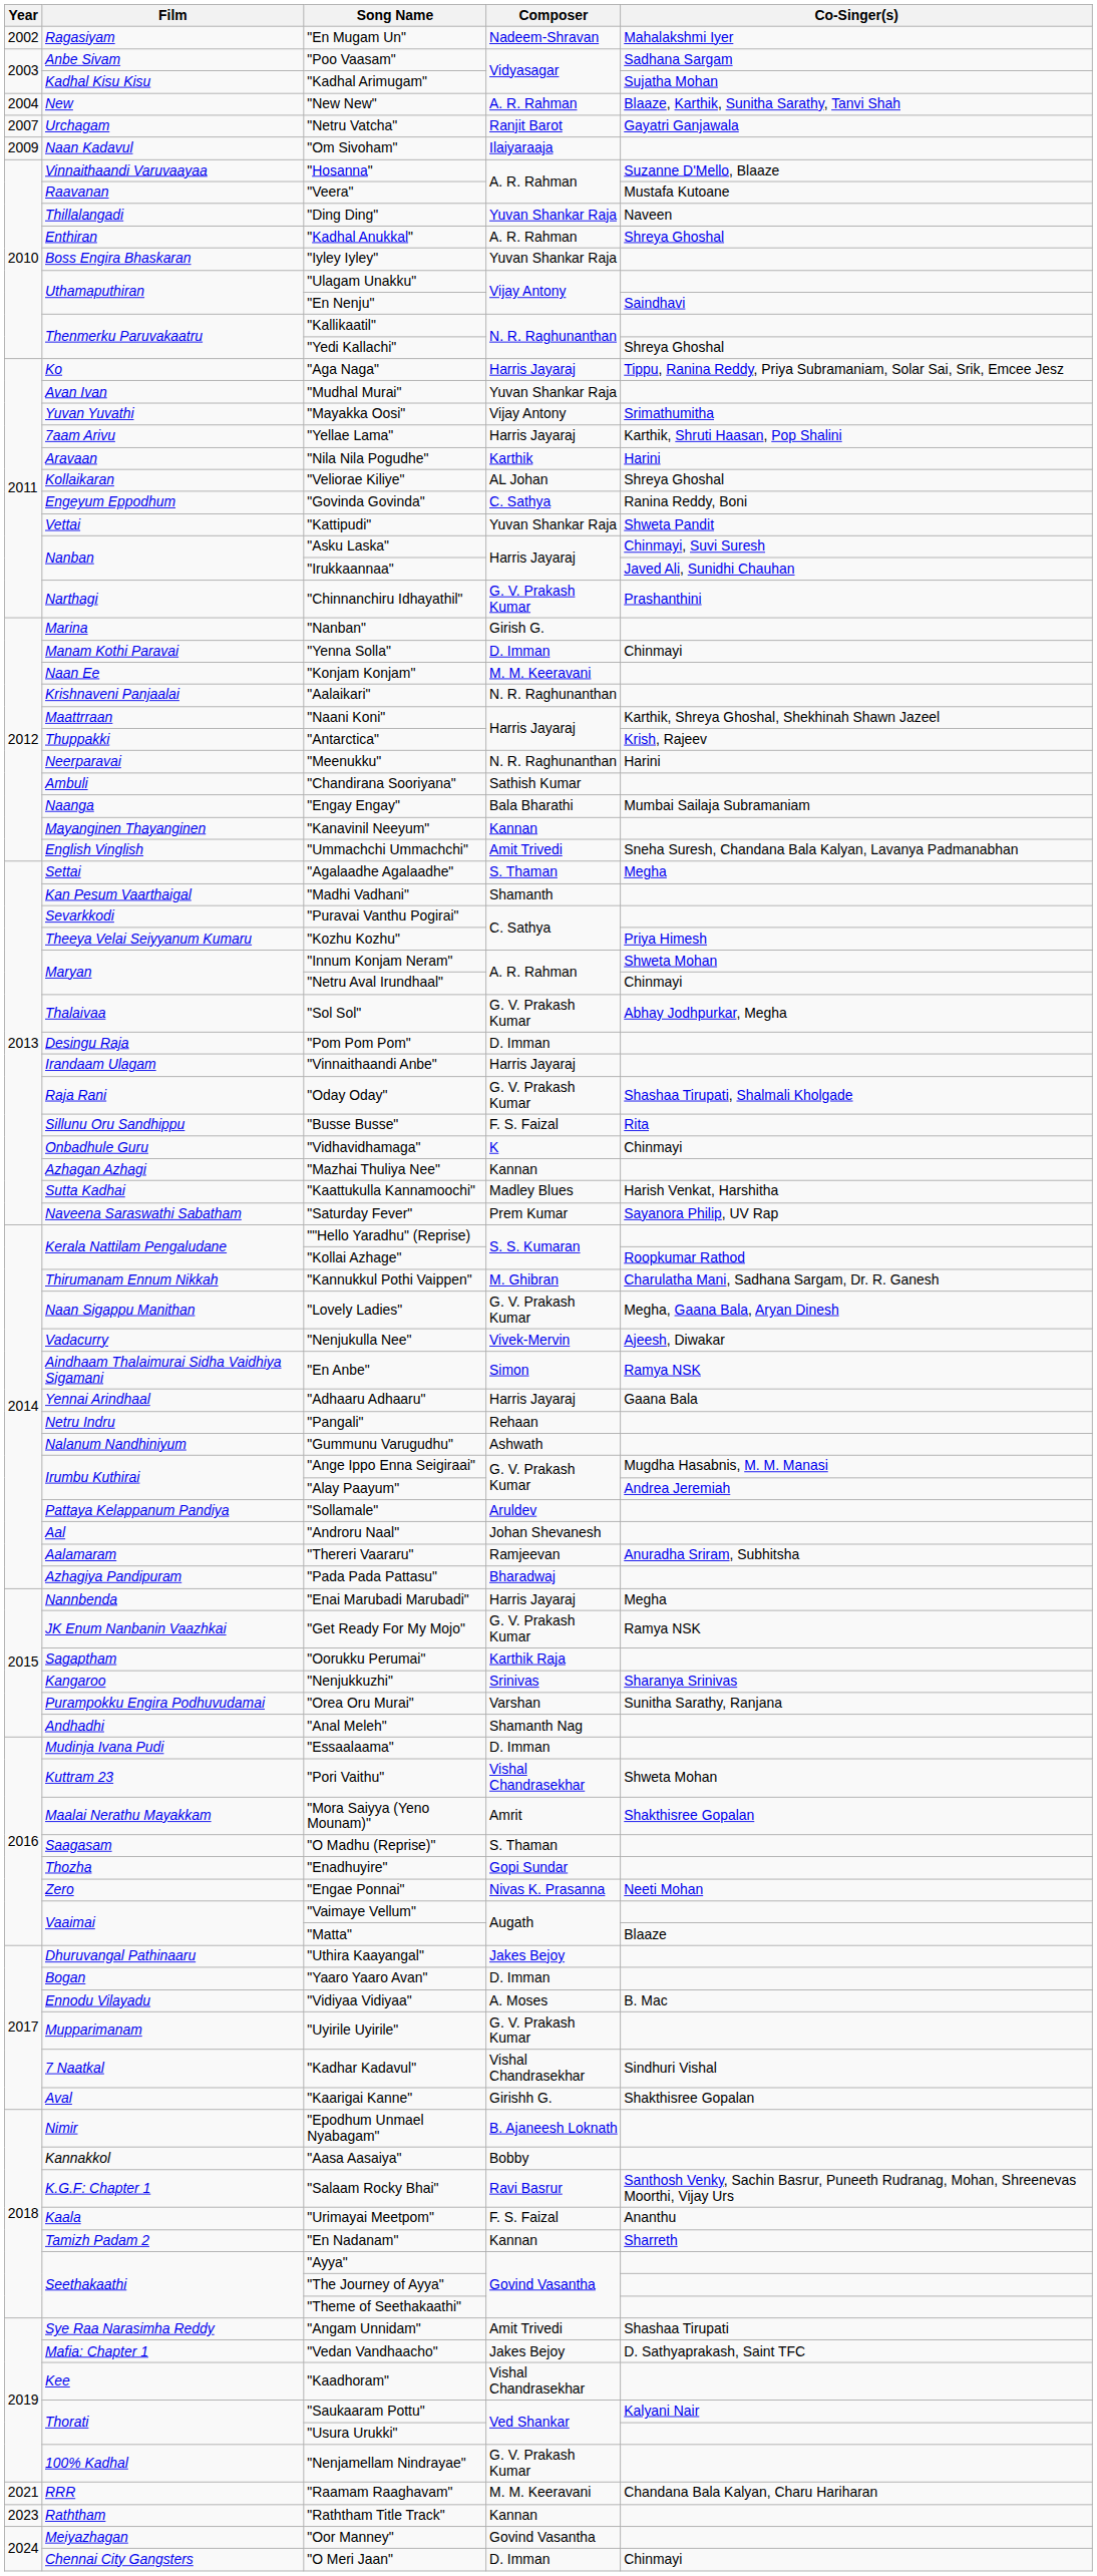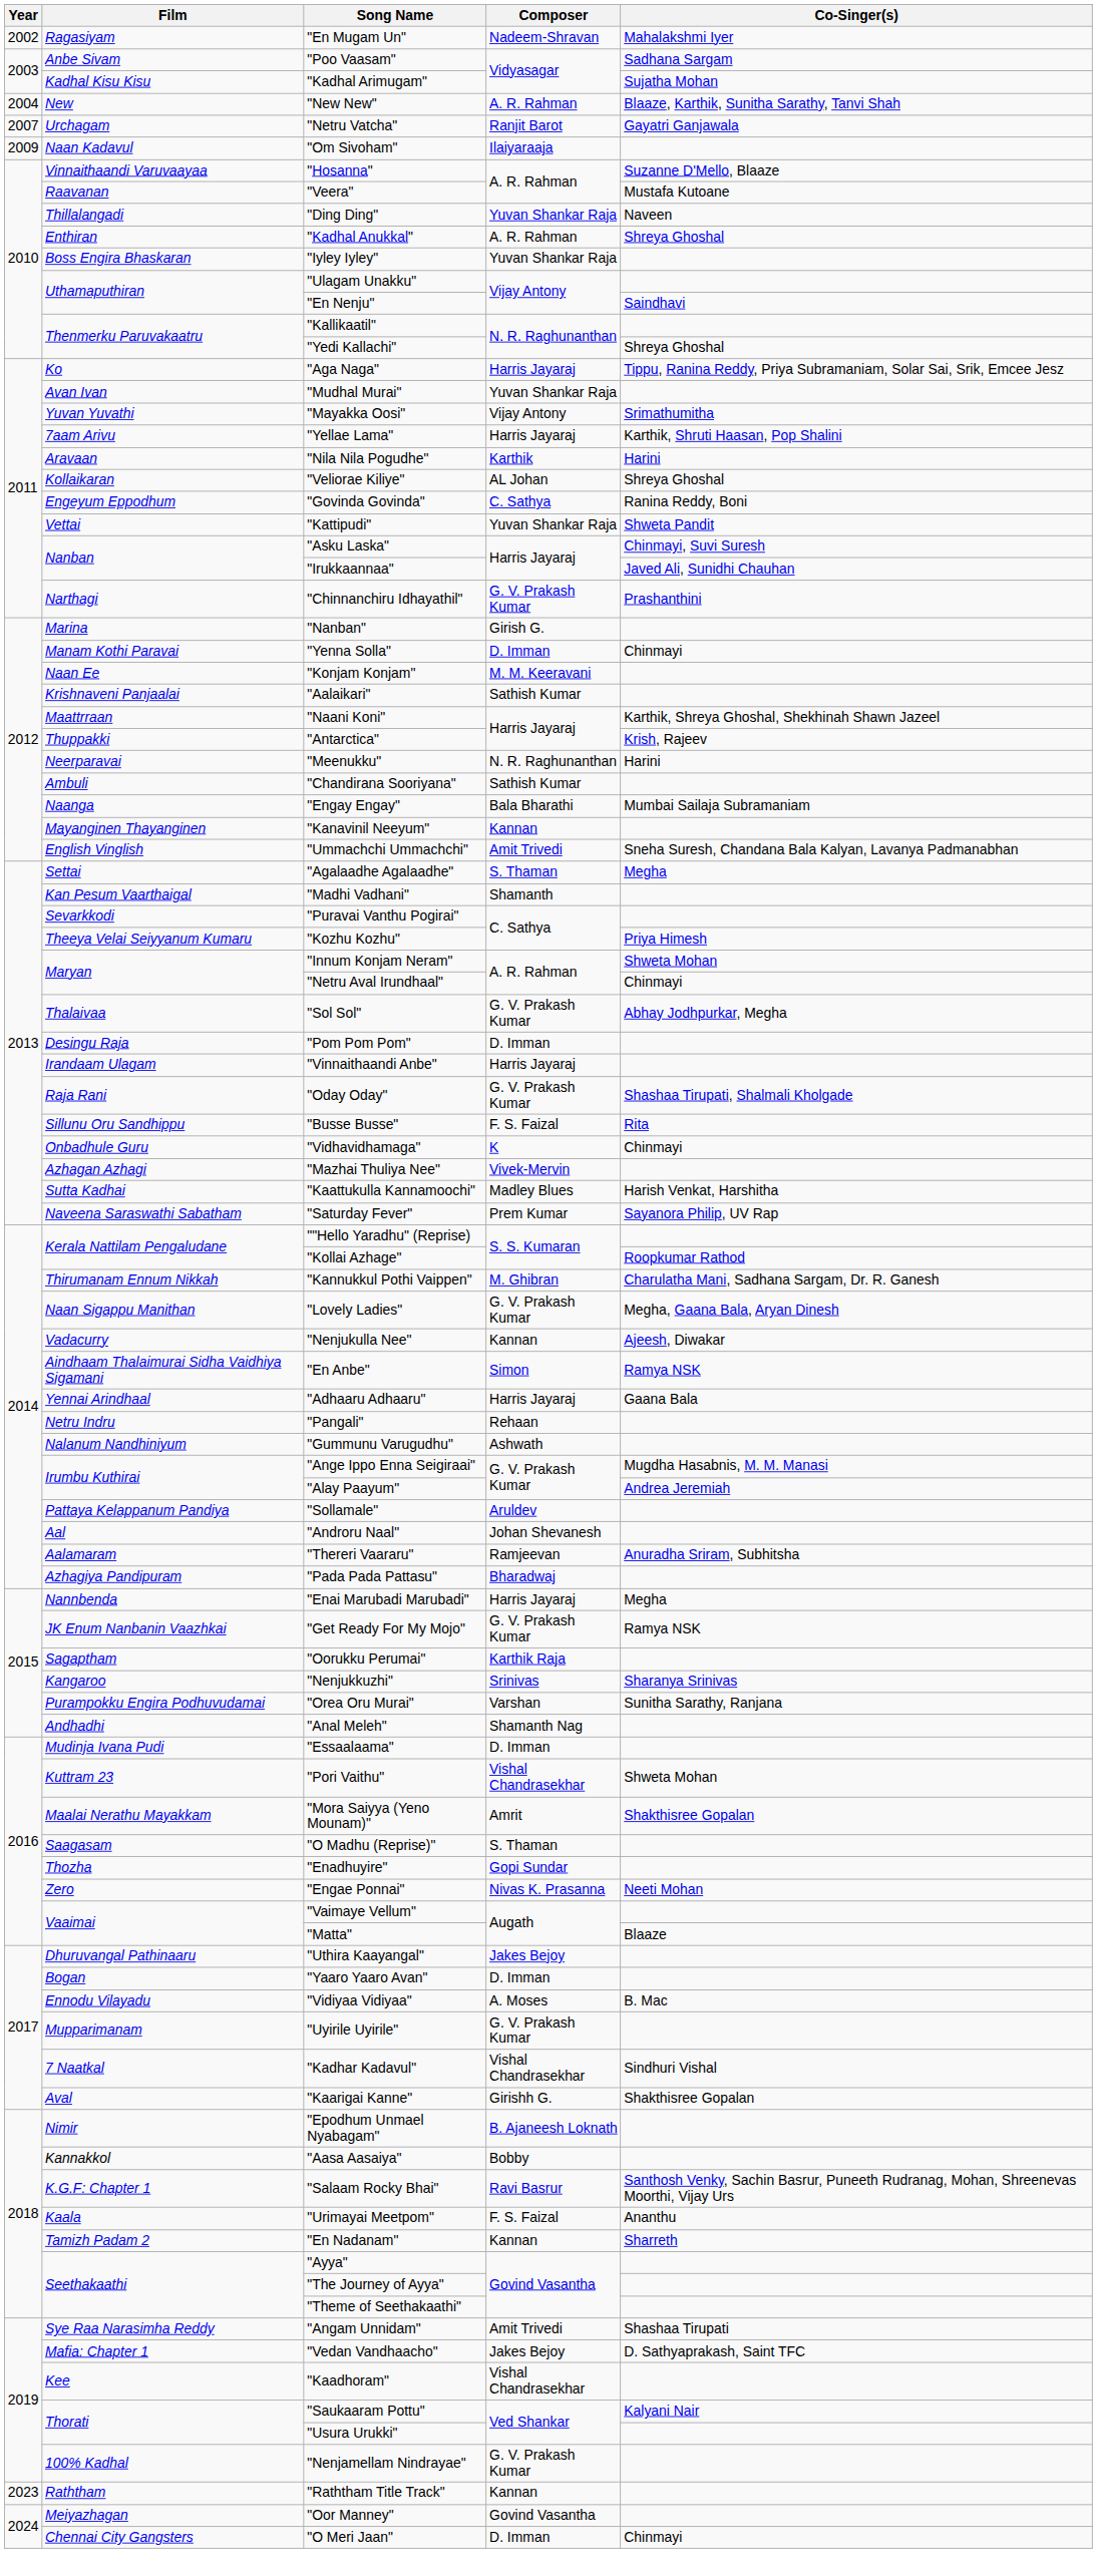"Aalaikari" | Composer: N. R. Raghunanthan -> Sathish Kumar
"Mazhai Thuliya Nee" | Composer: Kannan -> Vivek-Mervin
"Nenjukulla Nee" | Composer: Vivek-Mervin -> Kannan
- row: 2021 | RRR | "Raamam Raaghavam" | M. M. Keeravani | Chandana Bala Kalyan, Charu Hariharan
